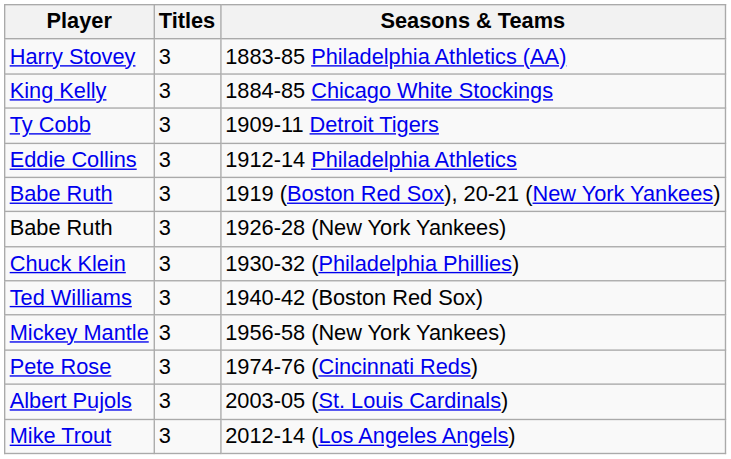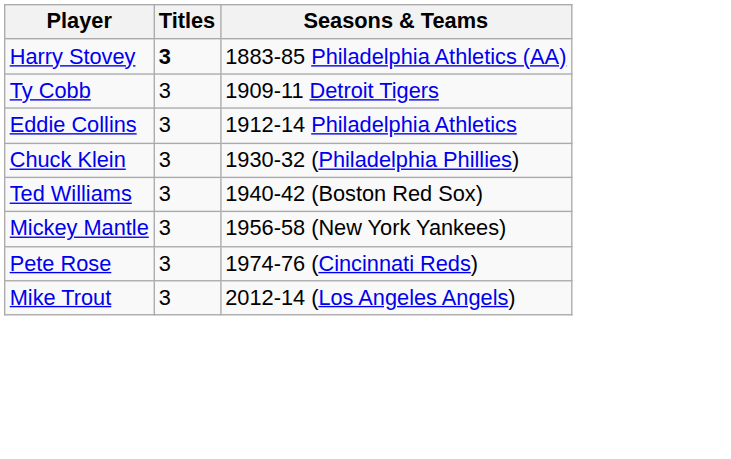1883-85 Philadelphia Athletics (AA) | Titles: normal -> bold
- row: King Kelly | 3 | 1884-85 Chicago White Stockings
- row: Babe Ruth | 3 | 1919 (Boston Red Sox), 20-21 (New York Yankees)
- row: Babe Ruth | 3 | 1926-28 (New York Yankees)
- row: Albert Pujols | 3 | 2003-05 (St. Louis Cardinals)
